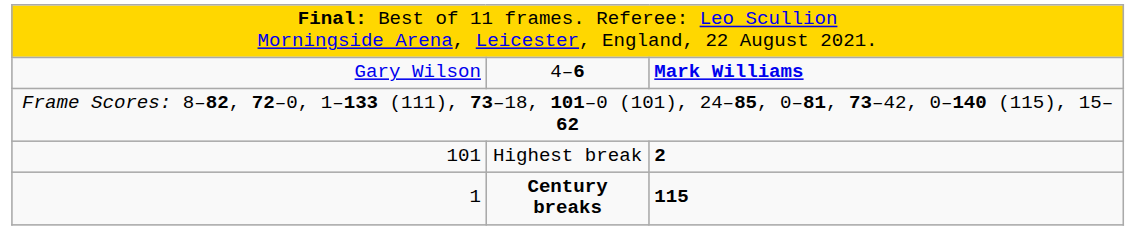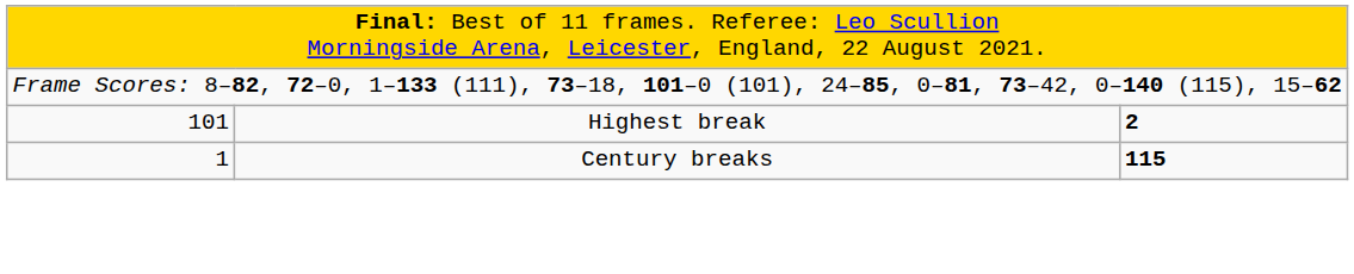- row: Gary Wilson | 4–6 | Mark Williams
1 | column 2: bold -> normal
